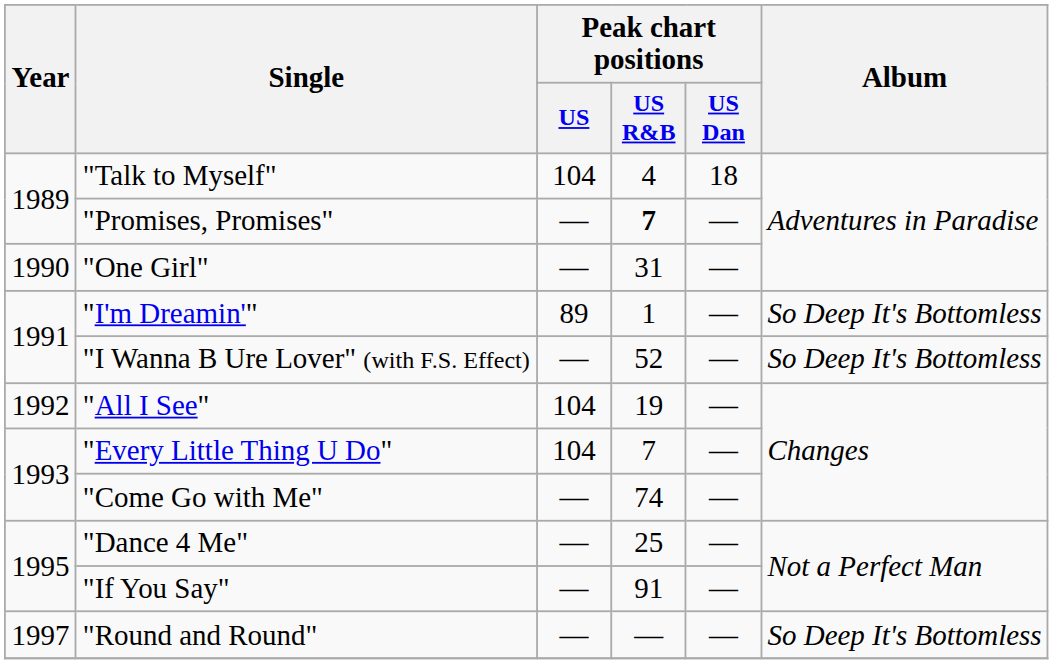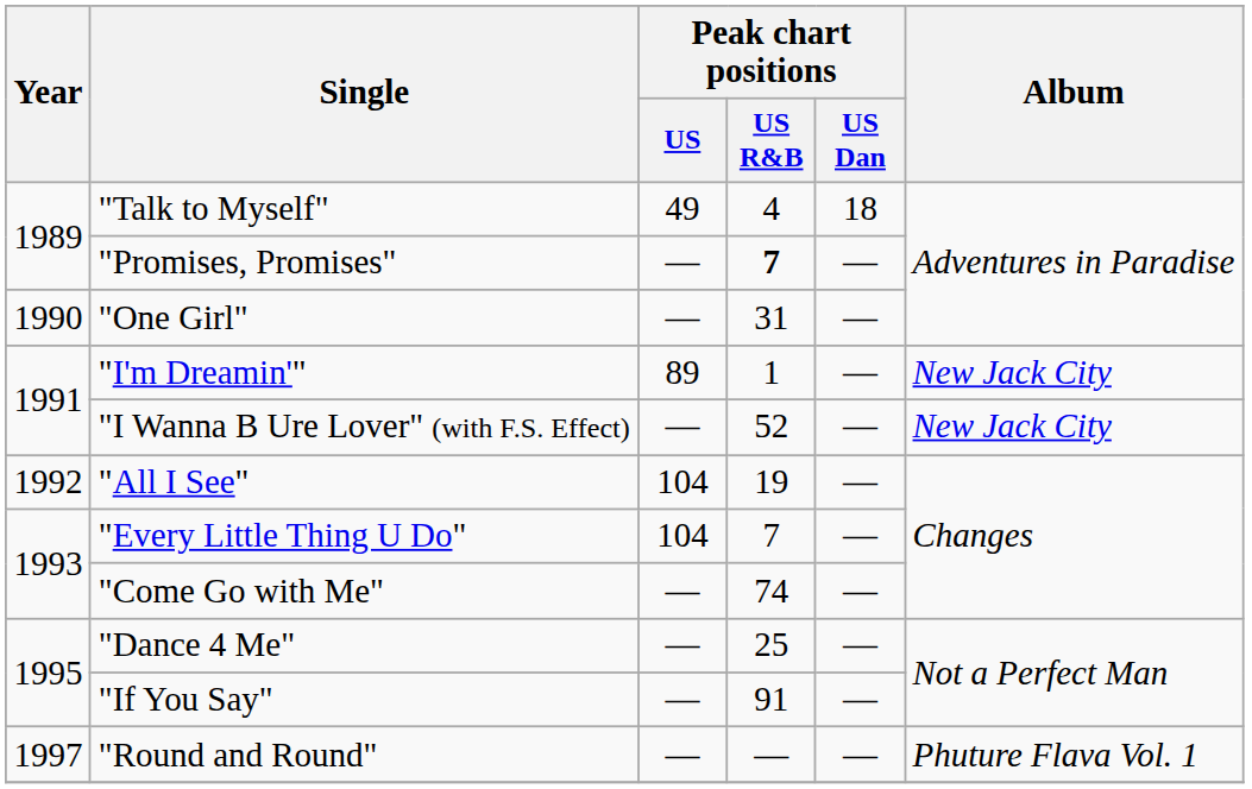"Talk to Myself" | Peak chart positions / US: 104 -> 49
"I'm Dreamin'" | Album: So Deep It's Bottomless -> New Jack City
"I Wanna B Ure Lover" (with F.S. Effect) | Album: So Deep It's Bottomless -> New Jack City
"Round and Round" | Album: So Deep It's Bottomless -> Phuture Flava Vol. 1
